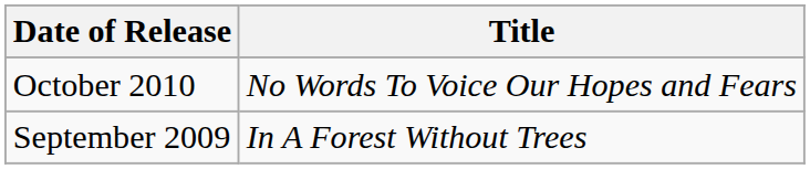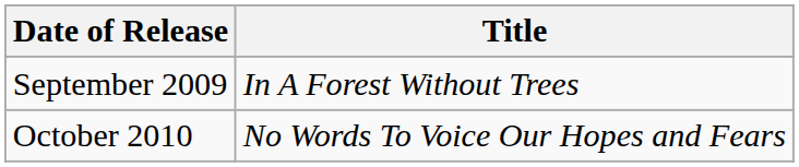rows swapped: September 2009 <-> October 2010
